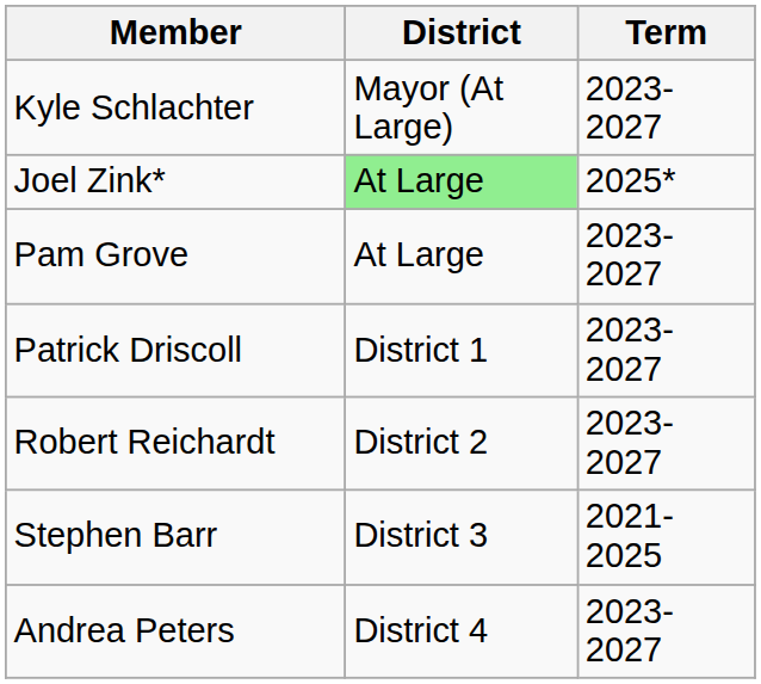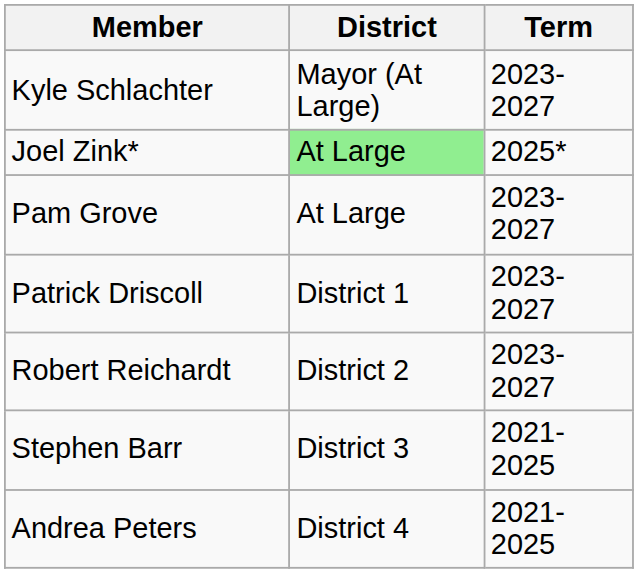Andrea Peters | Term: 2023-2027 -> 2021-2025
